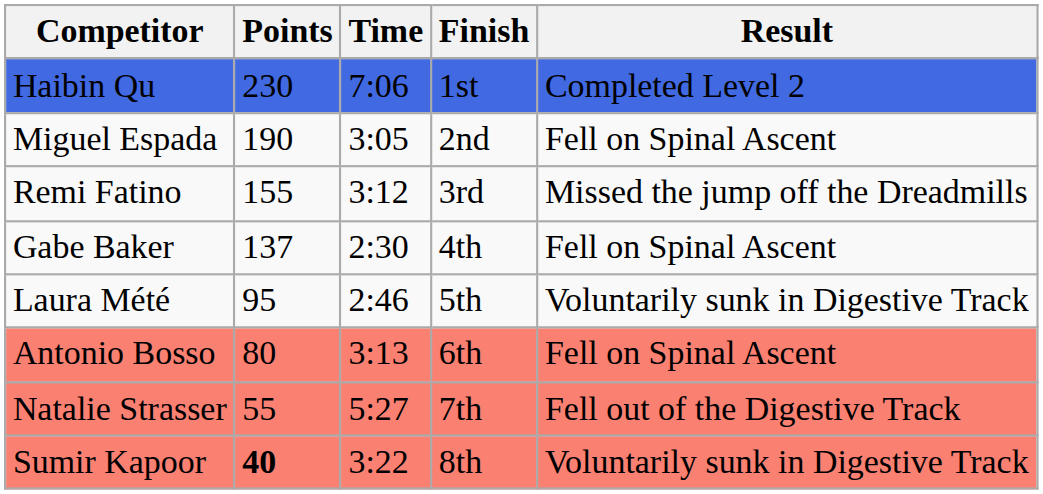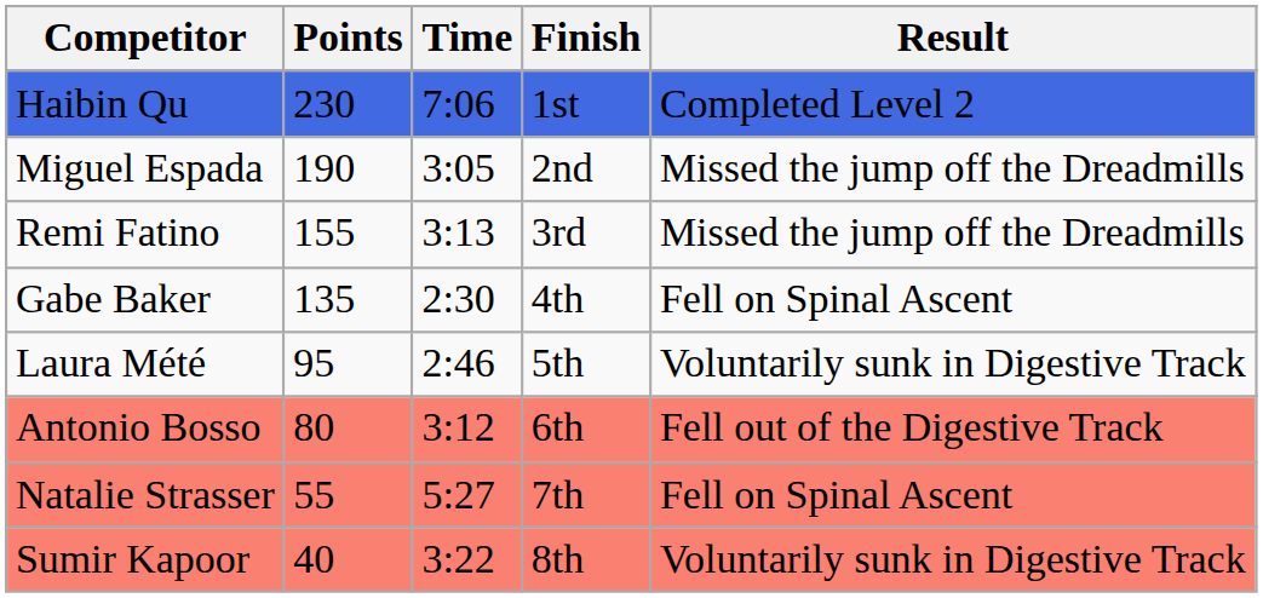Miguel Espada | Result: Fell on Spinal Ascent -> Missed the jump off the Dreadmills
Remi Fatino | Time: 3:12 -> 3:13
Gabe Baker | Points: 137 -> 135
Antonio Bosso | Time: 3:13 -> 3:12
Antonio Bosso | Result: Fell on Spinal Ascent -> Fell out of the Digestive Track
Natalie Strasser | Result: Fell out of the Digestive Track -> Fell on Spinal Ascent
Sumir Kapoor | Points: bold -> normal
